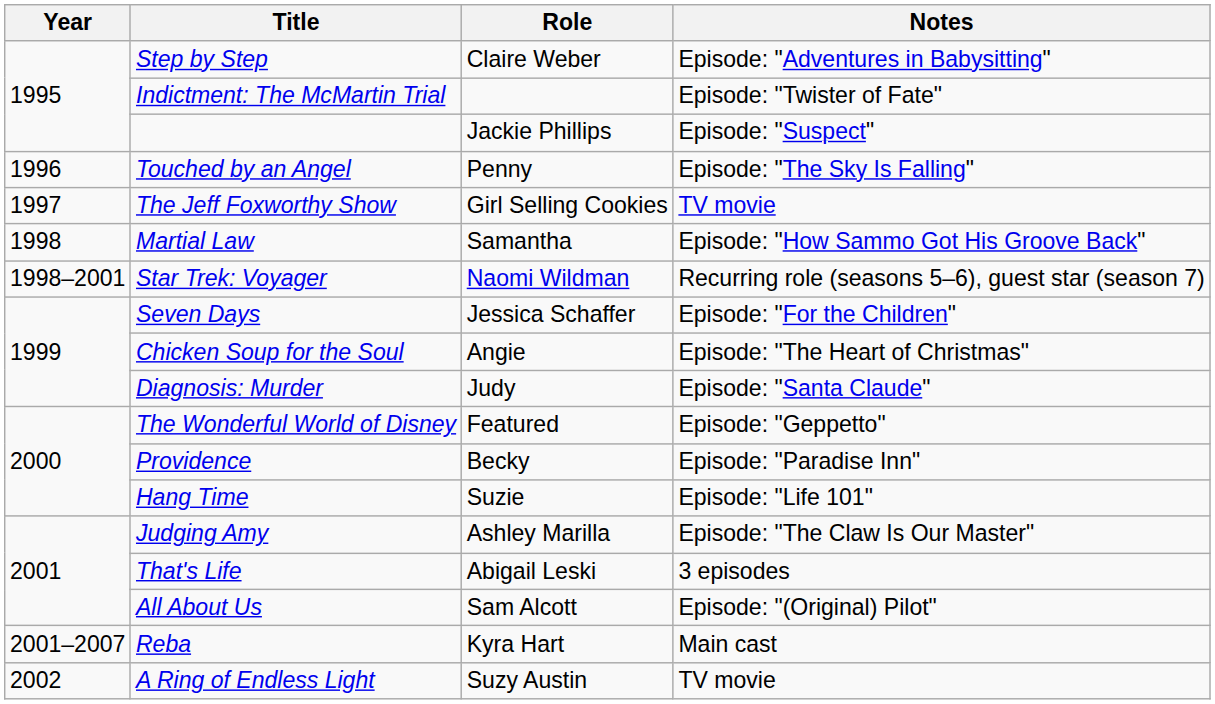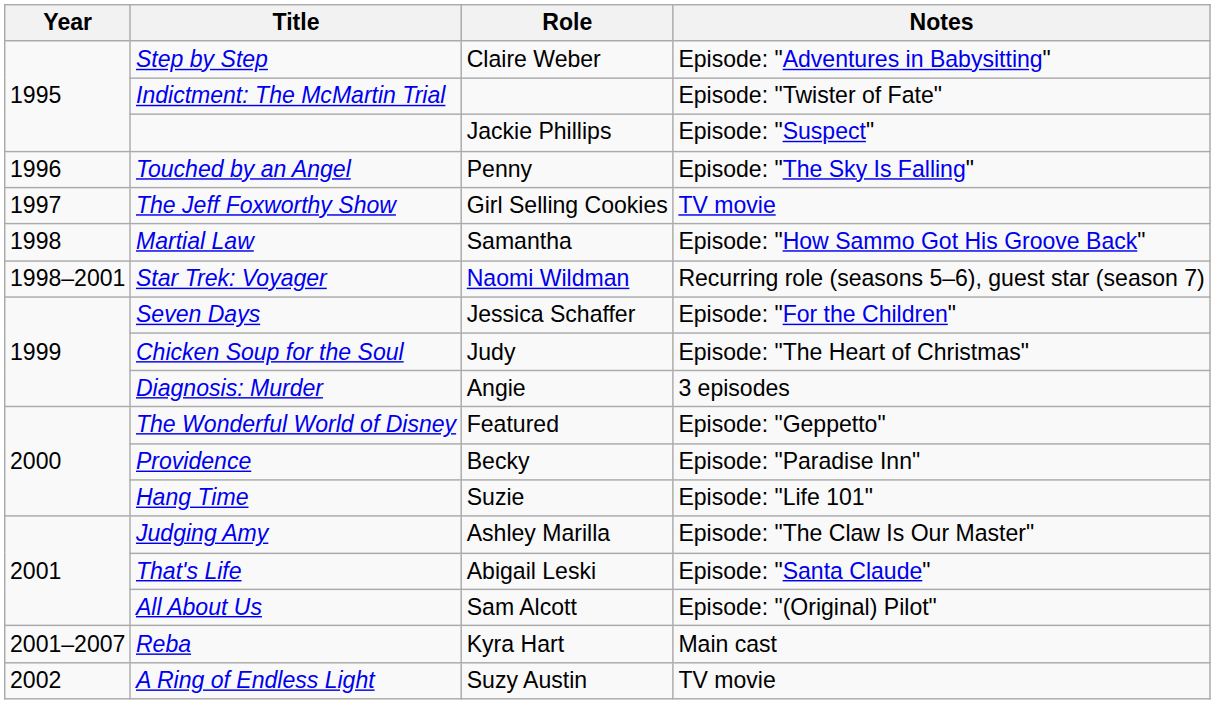Chicken Soup for the Soul | Role: Angie -> Judy
Diagnosis: Murder | Role: Judy -> Angie
Diagnosis: Murder | Notes: Episode: "Santa Claude" -> 3 episodes
That's Life | Notes: 3 episodes -> Episode: "Santa Claude"
